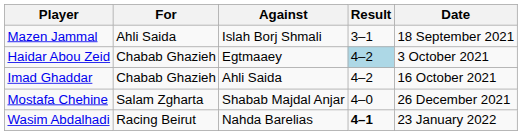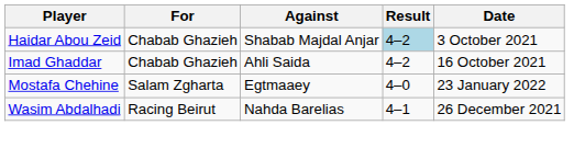- row: Mazen Jammal | Ahli Saida | Islah Borj Shmali | 3–1 | 18 September 2021
Haidar Abou Zeid | Against: Egtmaaey -> Shabab Majdal Anjar
Mostafa Chehine | Against: Shabab Majdal Anjar -> Egtmaaey
Mostafa Chehine | Date: 26 December 2021 -> 23 January 2022
Wasim Abdalhadi | Result: bold -> normal
Wasim Abdalhadi | Date: 23 January 2022 -> 26 December 2021
